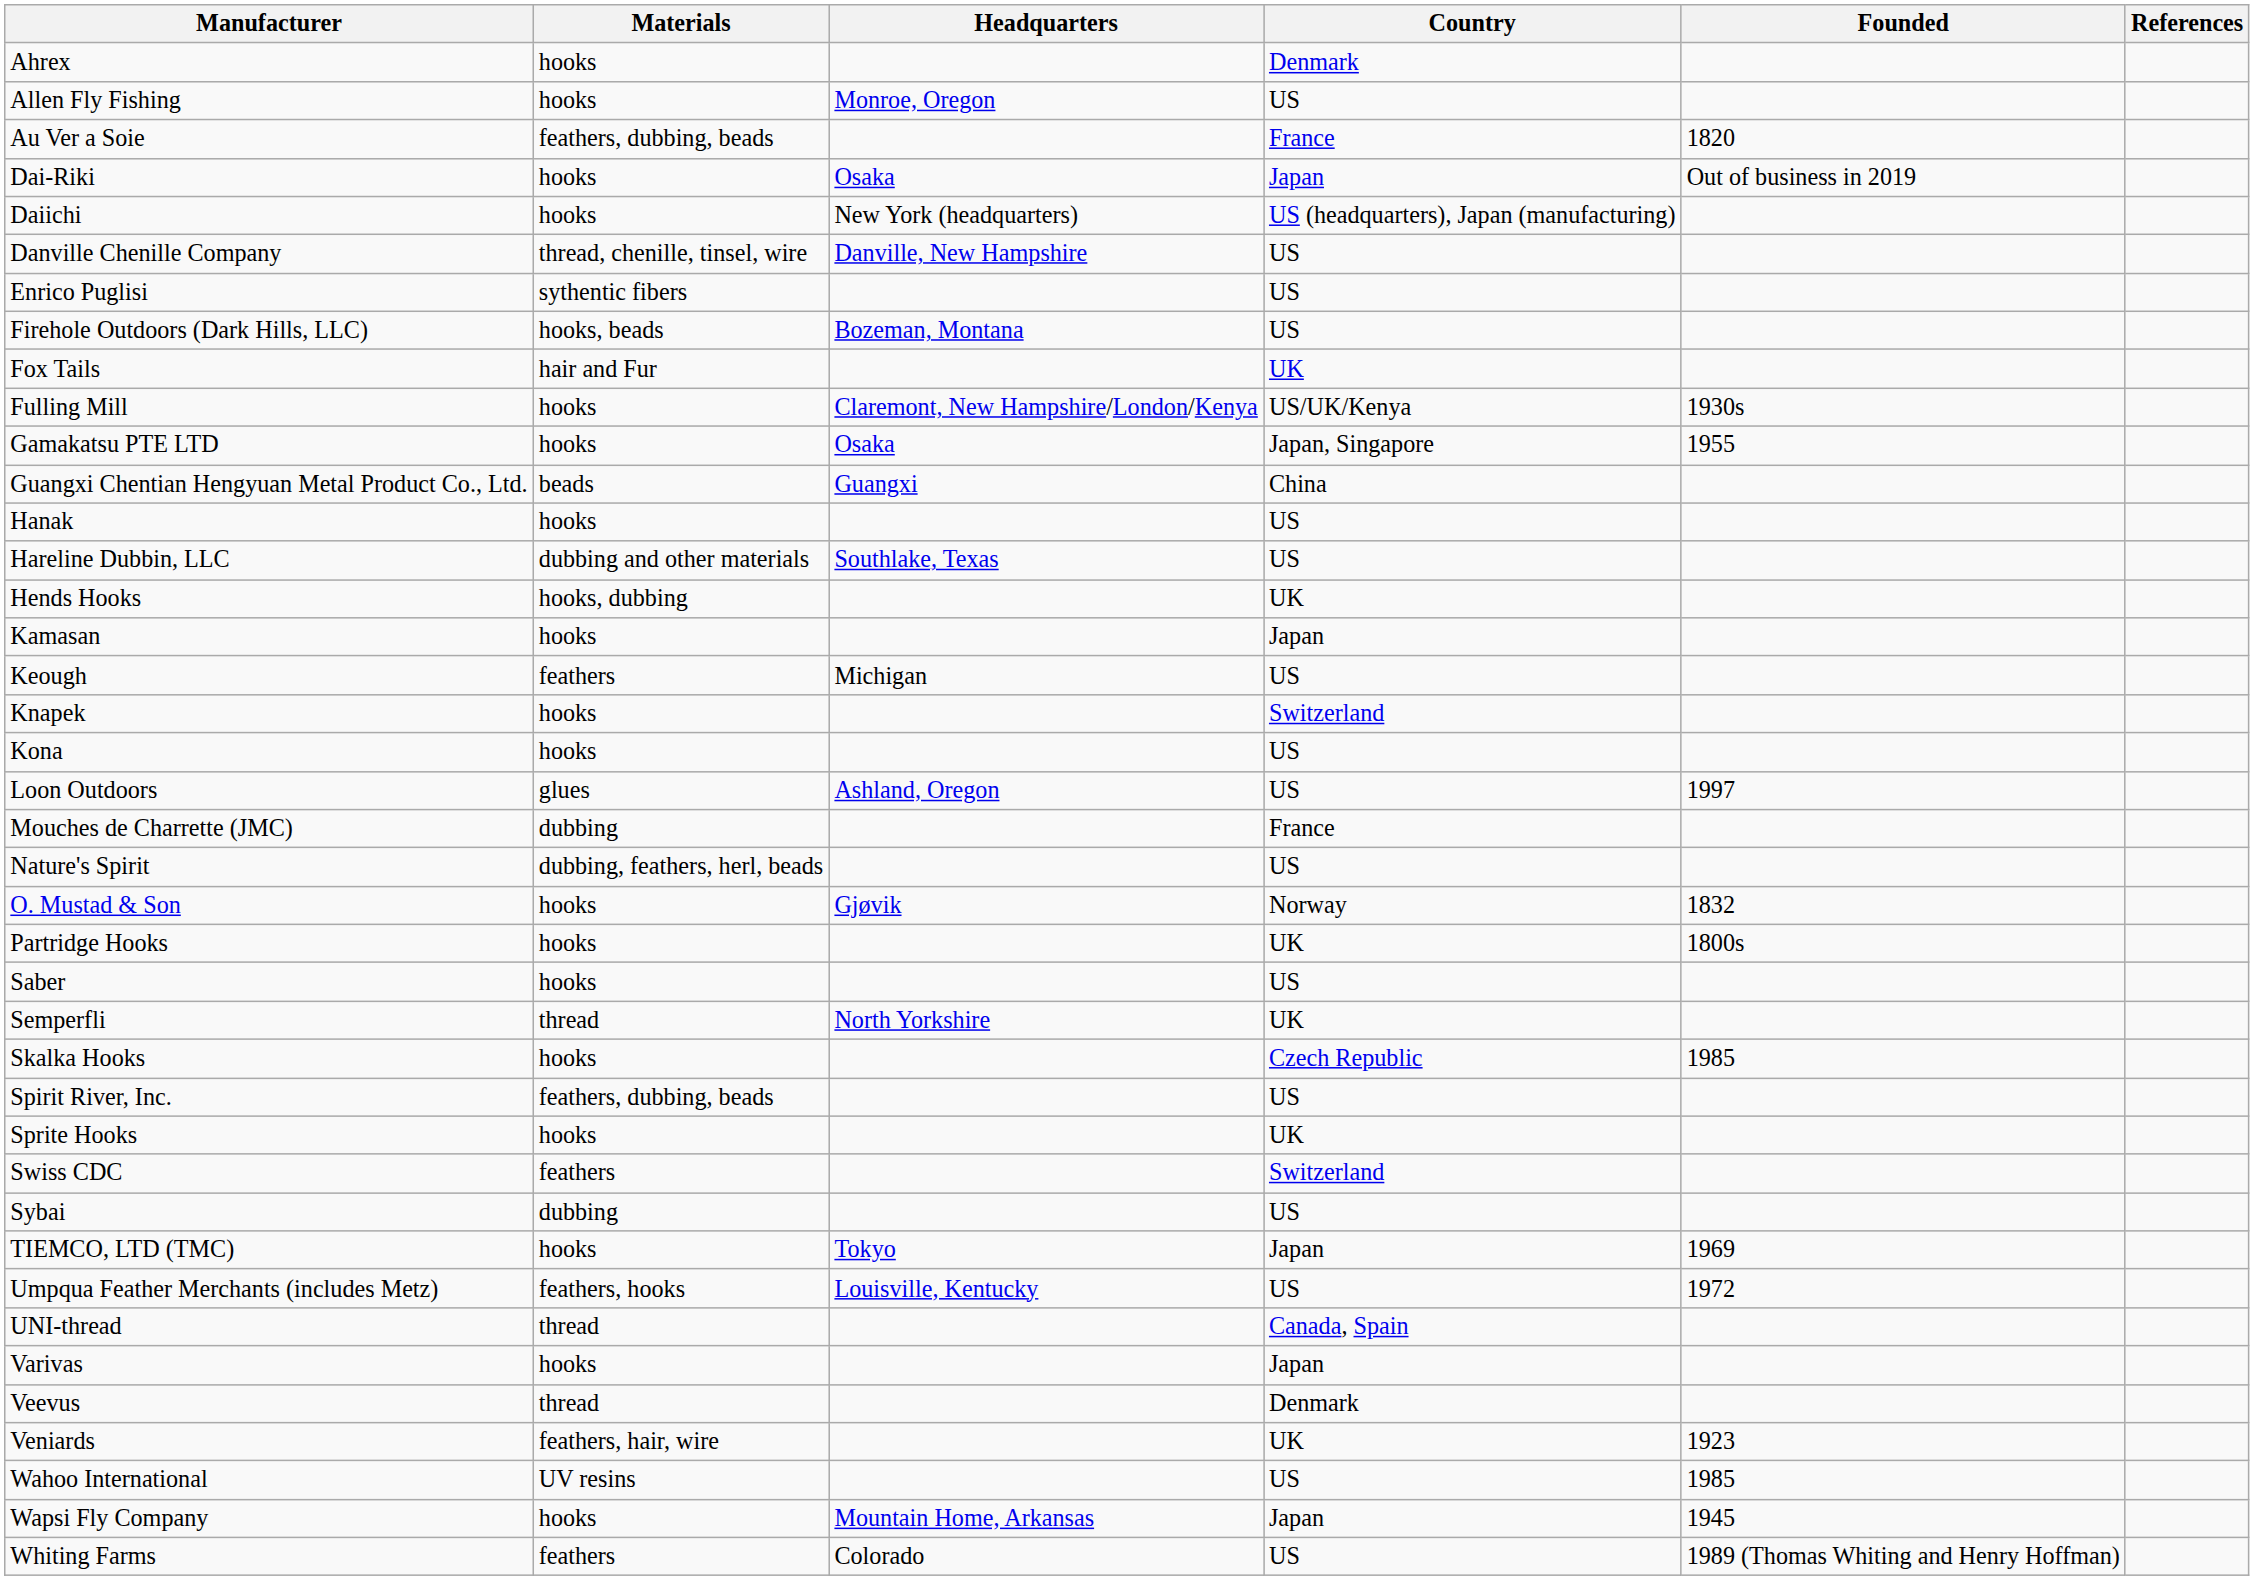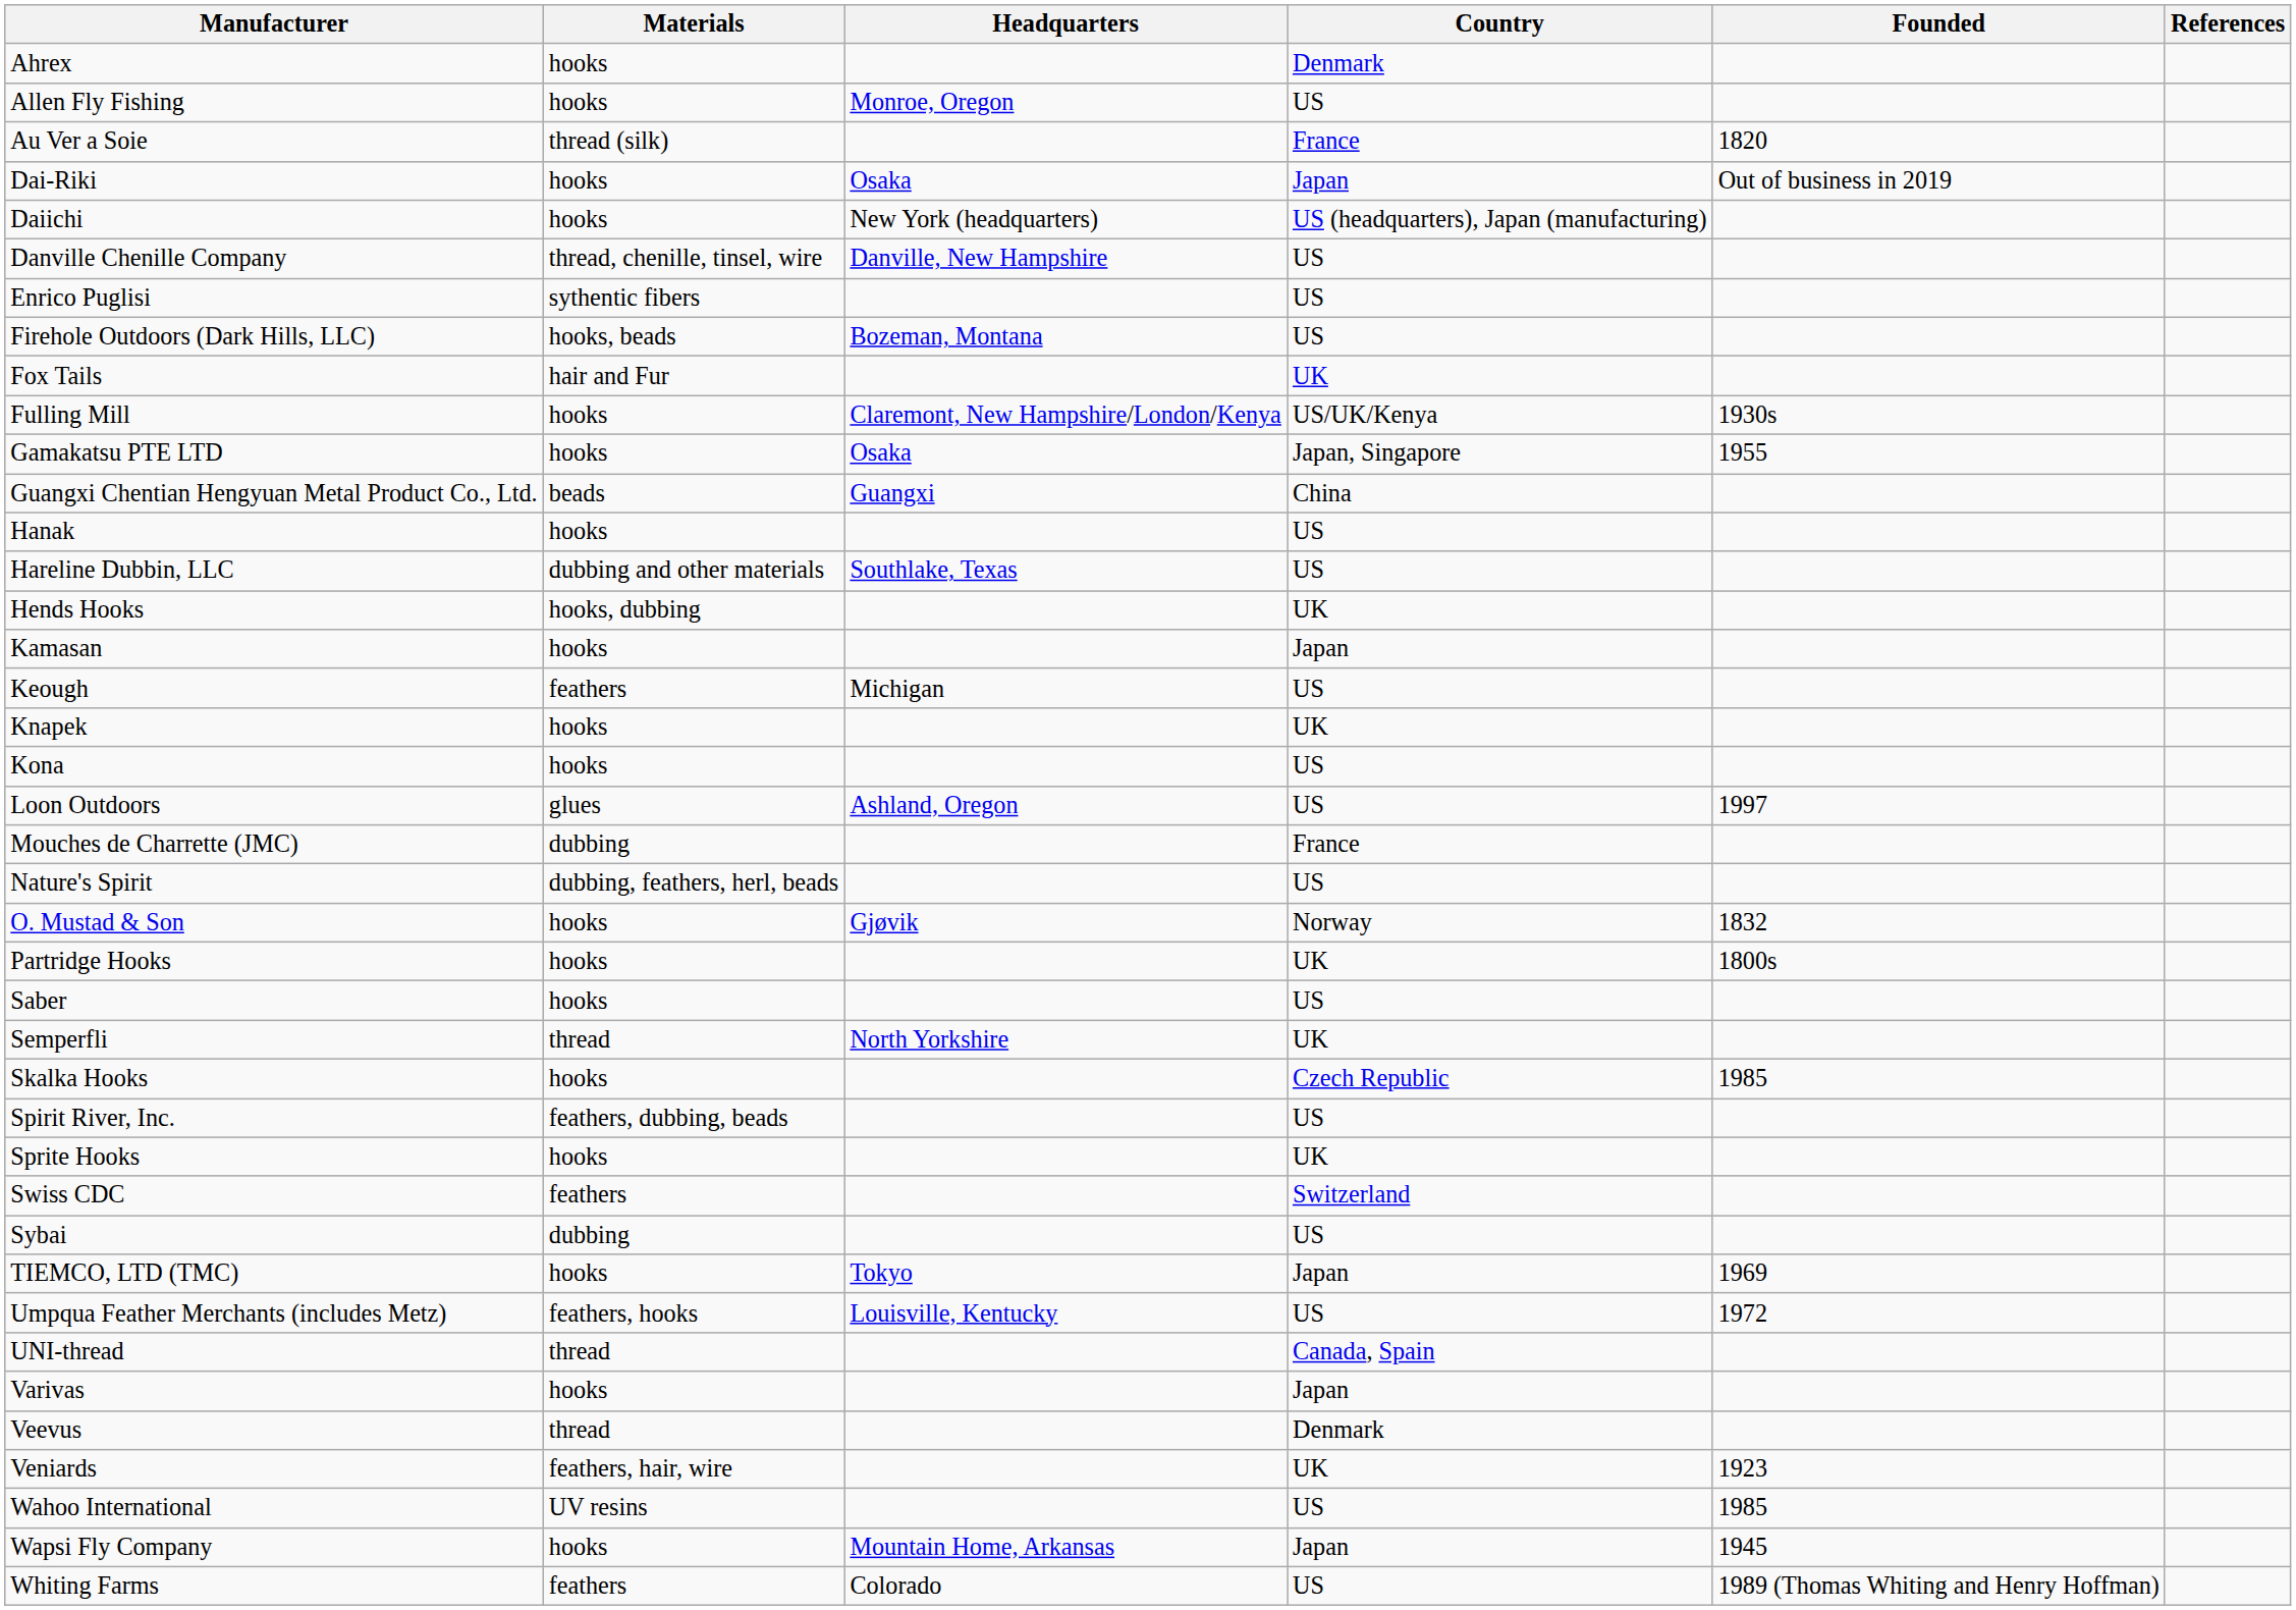Au Ver a Soie | Materials: feathers, dubbing, beads -> thread (silk)
Knapek | Country: Switzerland -> UK
